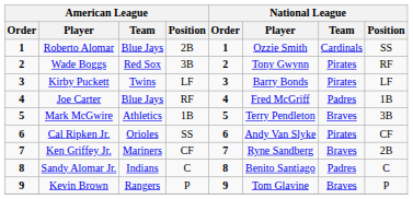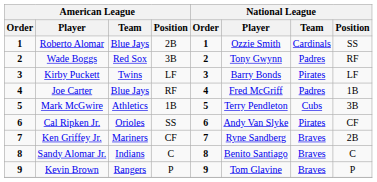Wade Boggs | National League / Team: Pirates -> Padres
Mark McGwire | National League / Team: Braves -> Cubs
Sandy Alomar Jr. | National League / Team: Padres -> Braves
